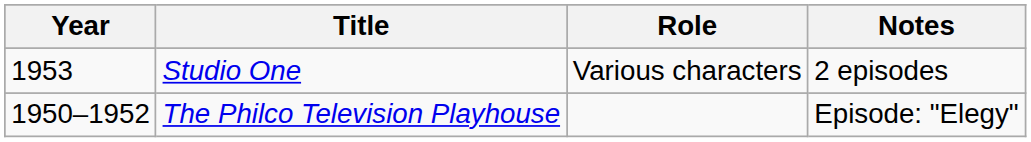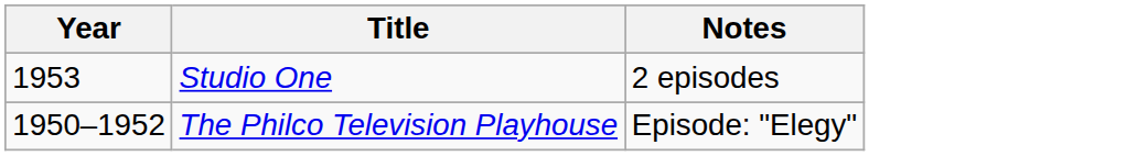- column: Role | Various characters
